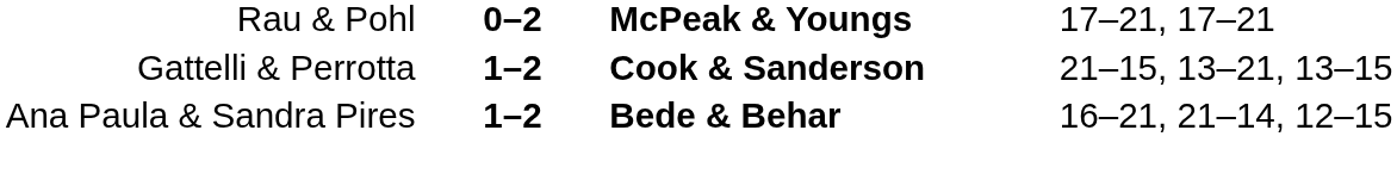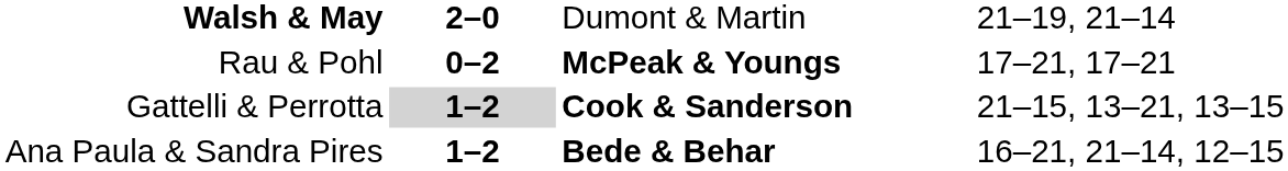+ row: Walsh & May | 2–0 | Dumont & Martin | 21–19, 21–14
Gattelli & Perrotta | column 2: no background -> lightgrey background
